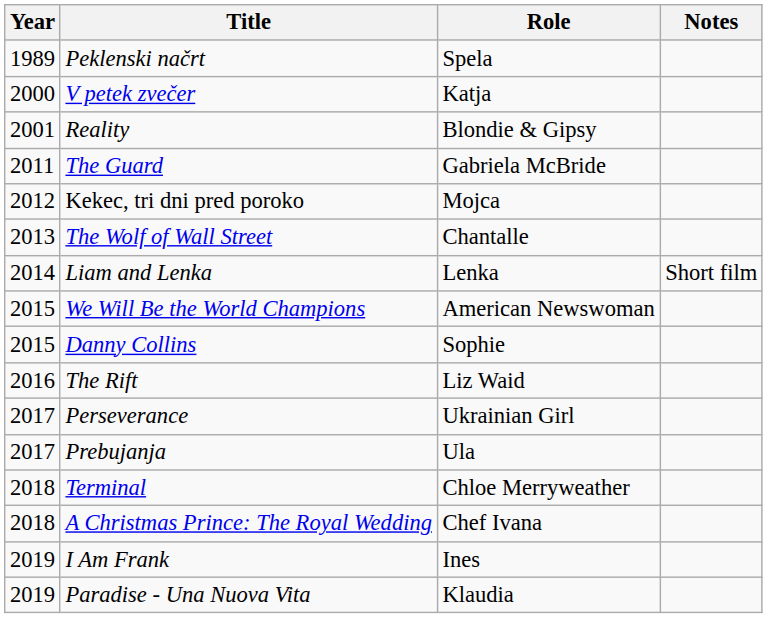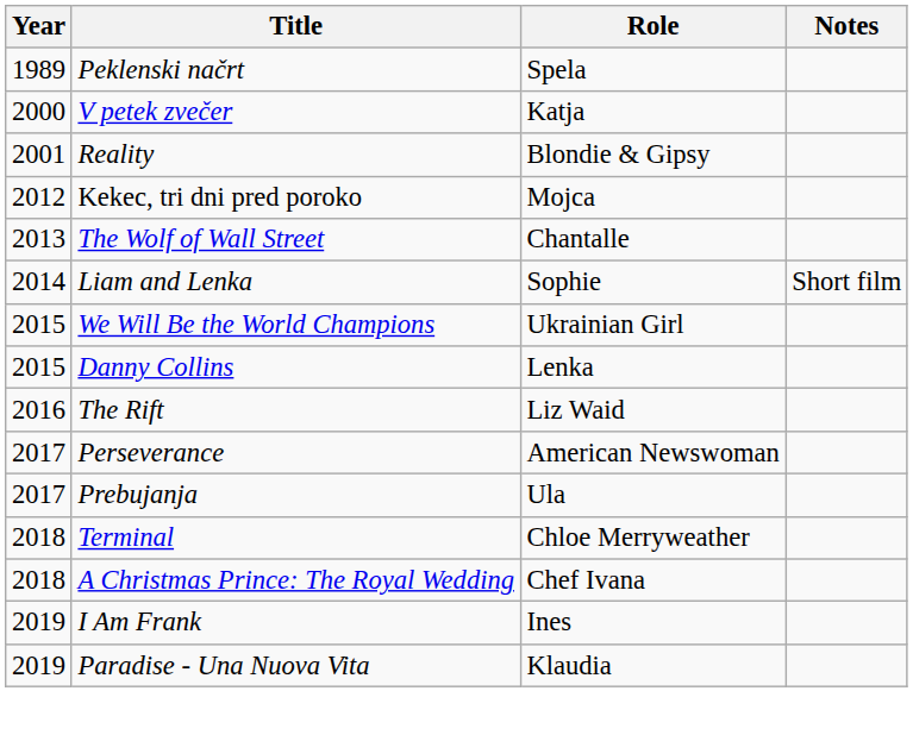- row: 2011 | The Guard | Gabriela McBride
Liam and Lenka | Role: Lenka -> Sophie
We Will Be the World Champions | Role: American Newswoman -> Ukrainian Girl
Danny Collins | Role: Sophie -> Lenka
Perseverance | Role: Ukrainian Girl -> American Newswoman
